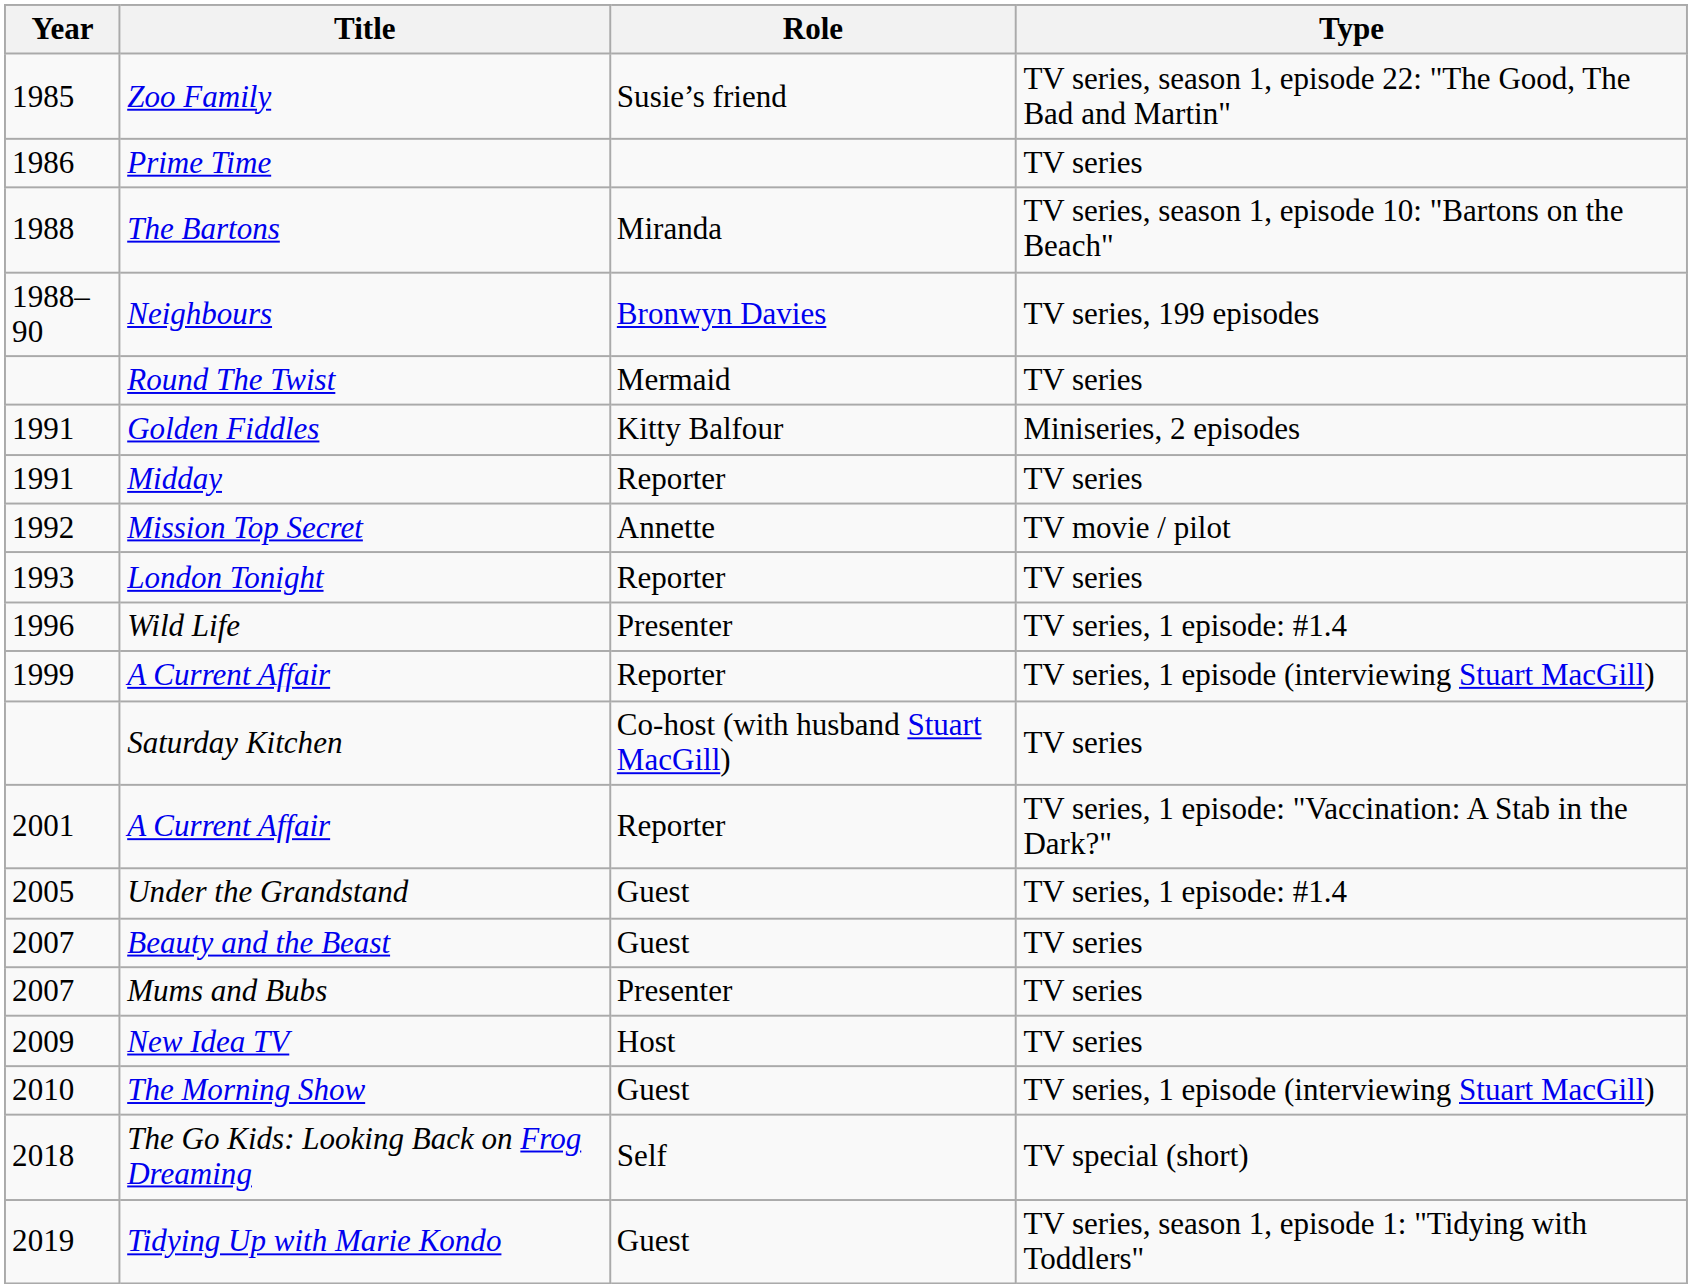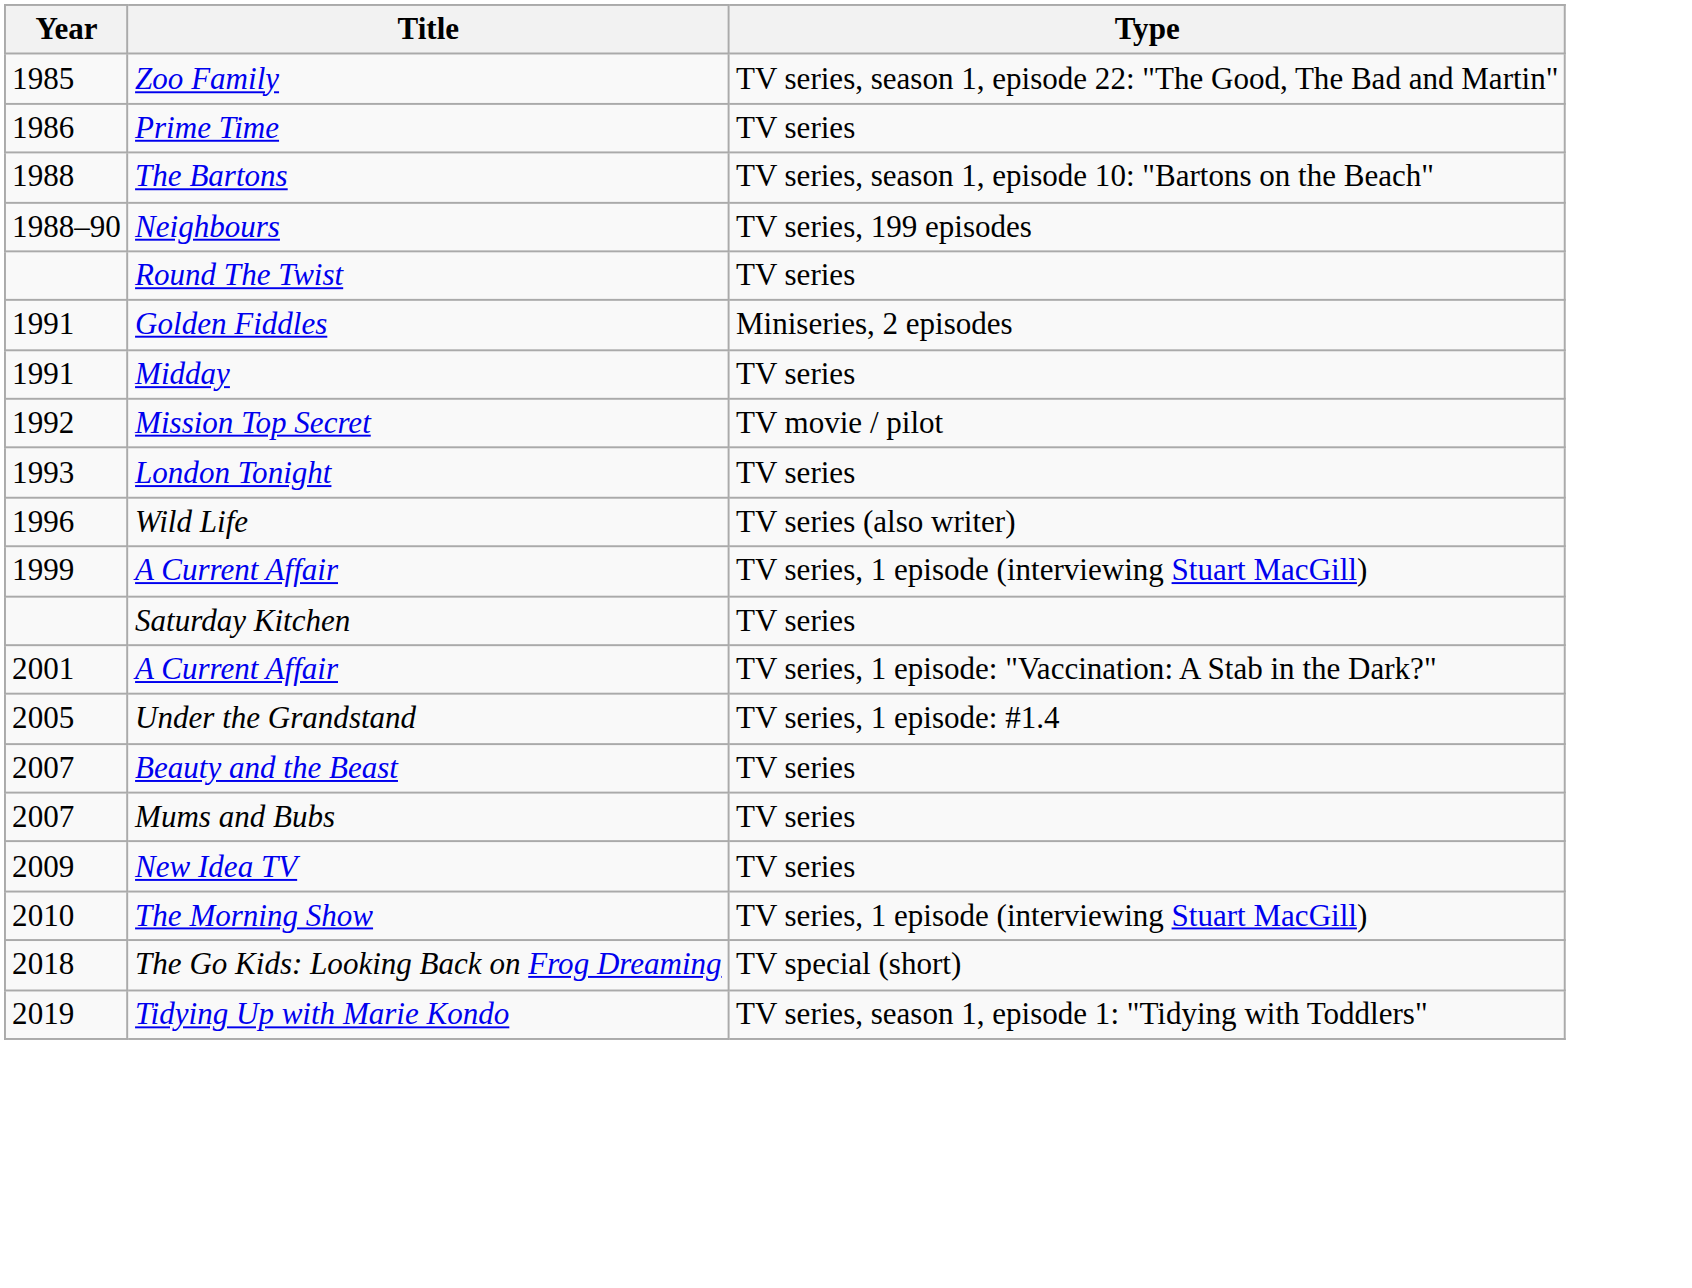- column: Role | Susie’s friend | Miranda | Bronwyn Davies | Mermaid | Kitty Balfour | Reporter | Annette | Reporter | Presenter | Reporter | Co-host (with husband Stuart MacGill) | Reporter | Guest | Guest | Presenter | Host | Guest | Self | Guest
Wild Life | Type: TV series, 1 episode: #1.4 -> TV series (also writer)
